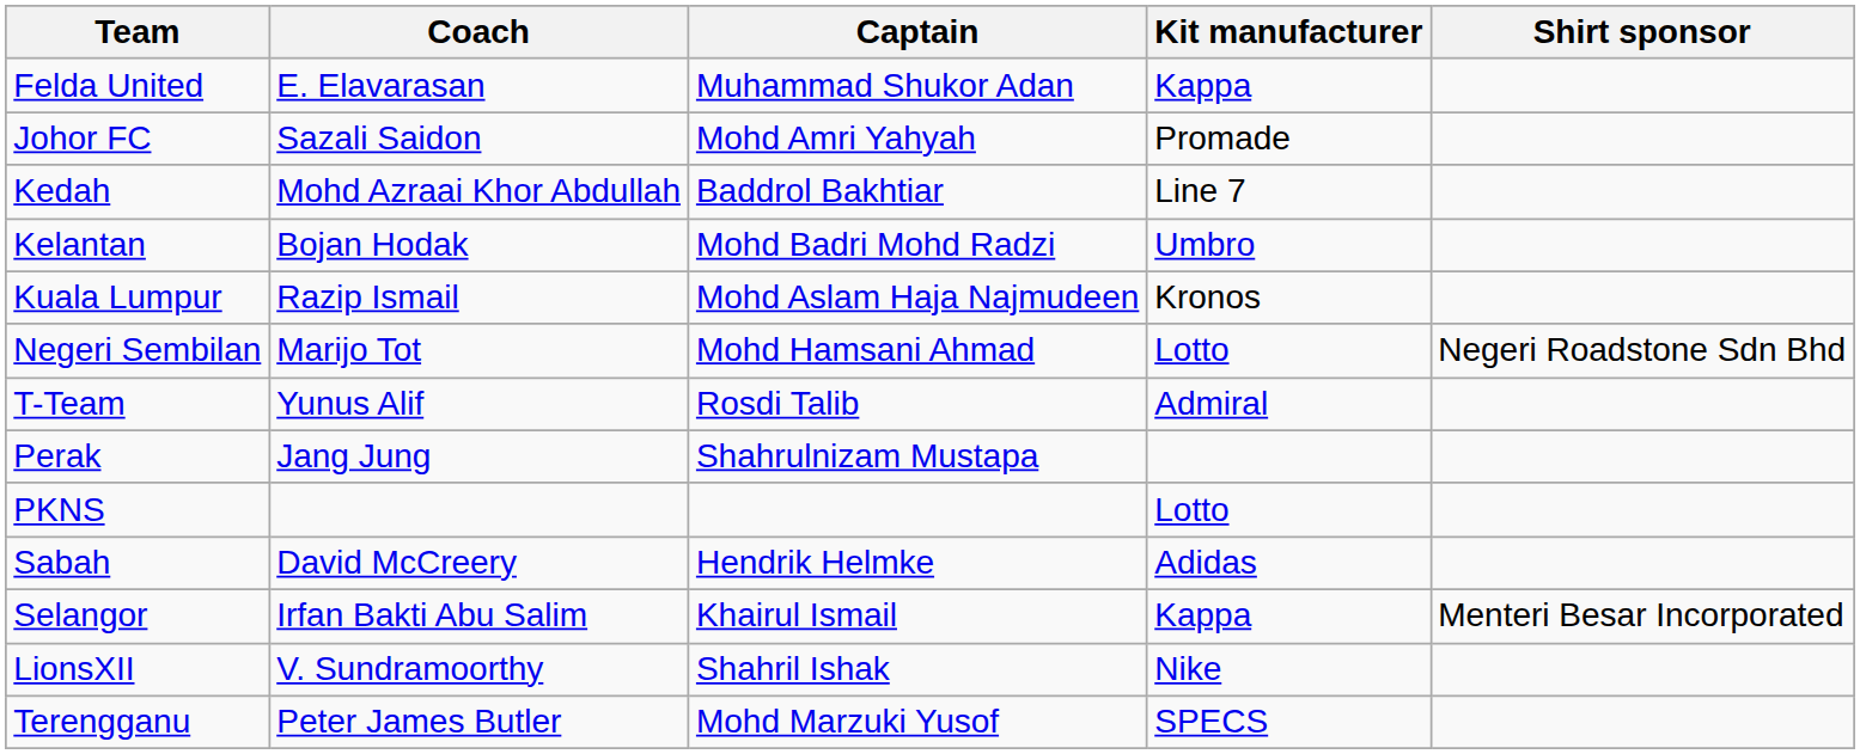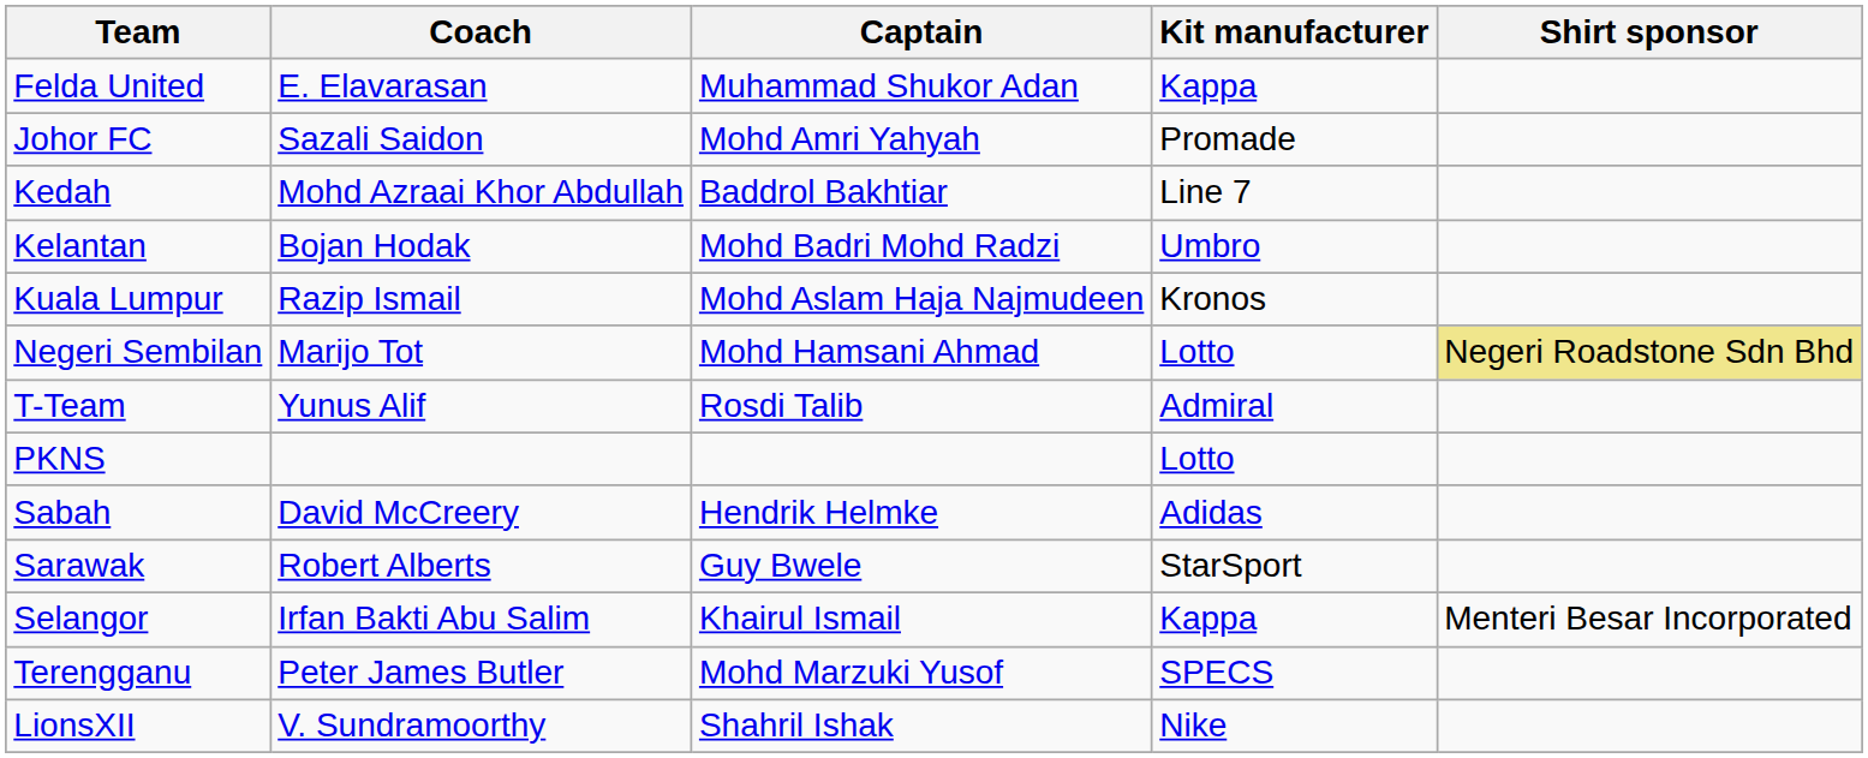Negeri Sembilan | Shirt sponsor: no background -> khaki background
- row: Perak | Jang Jung | Shahrulnizam Mustapa
+ row: Sarawak | Robert Alberts | Guy Bwele | StarSport
rows swapped: LionsXII <-> Terengganu
